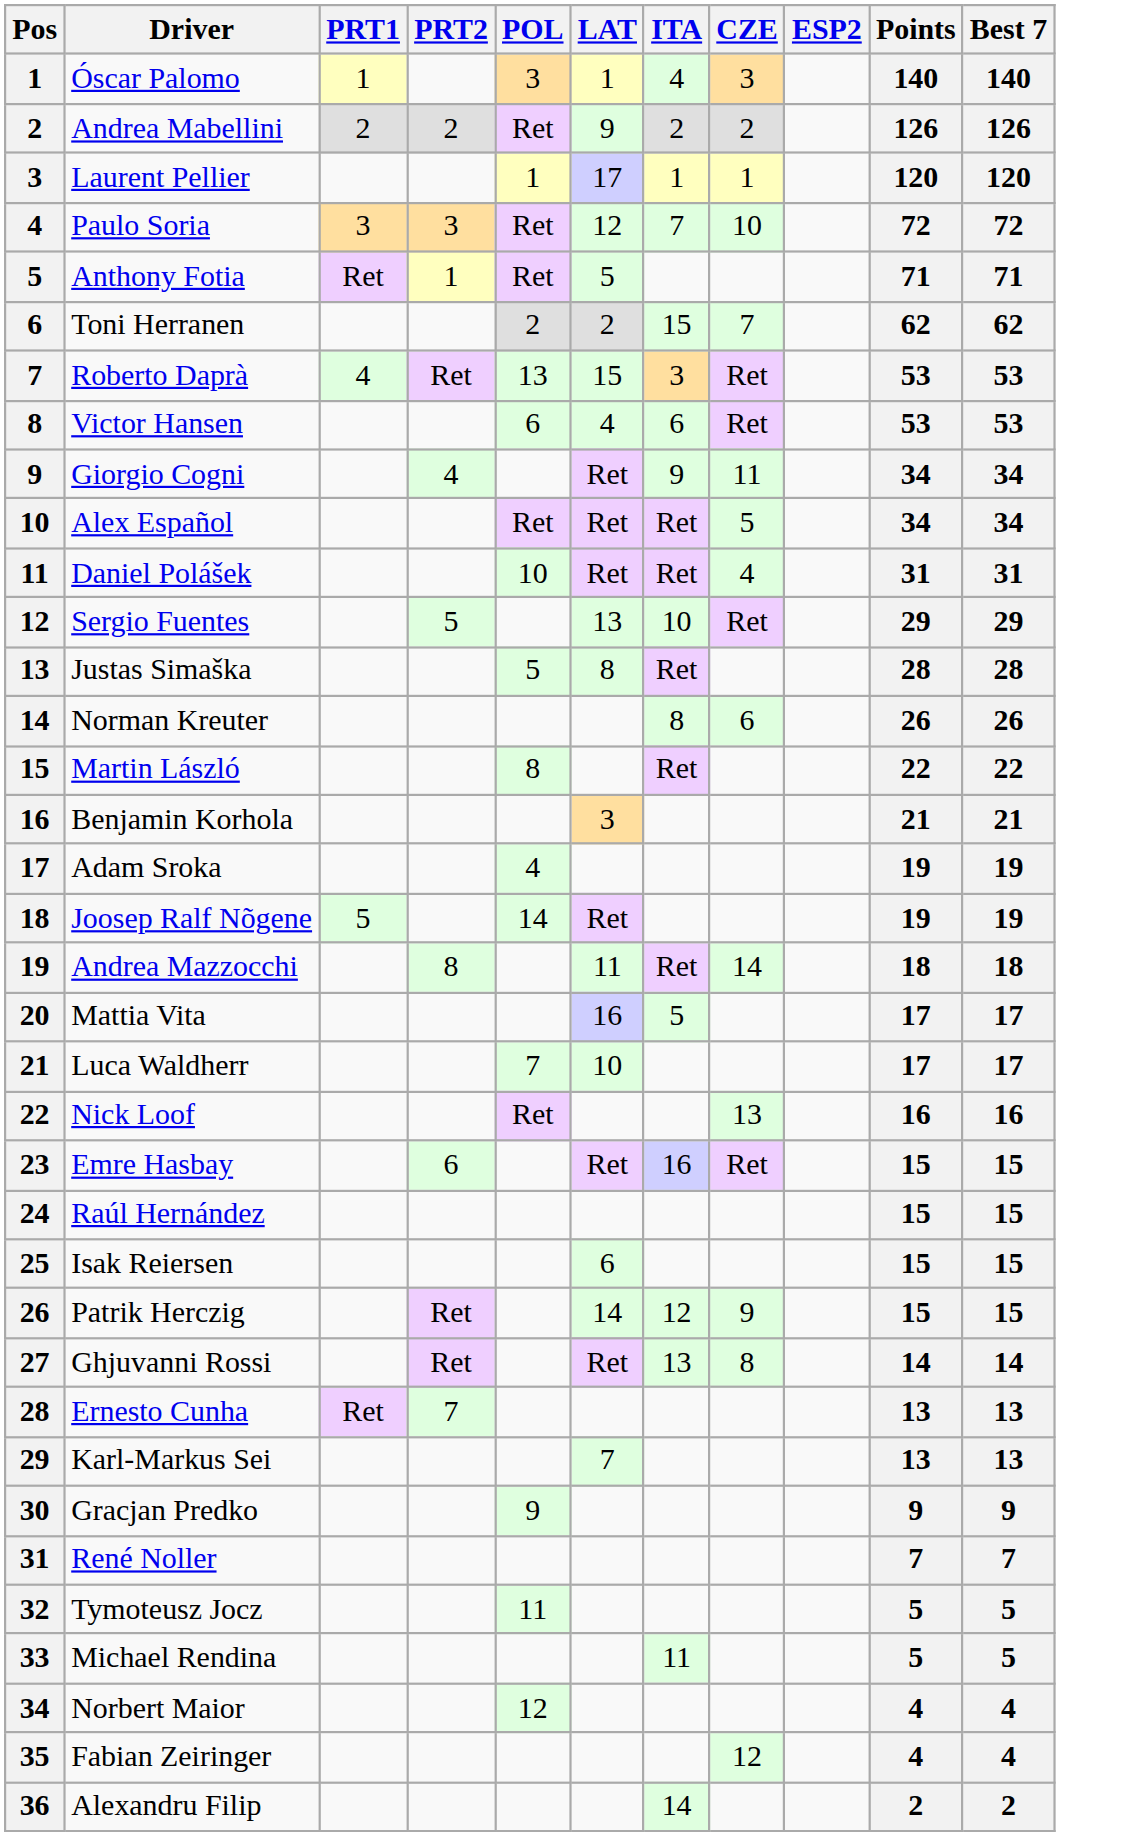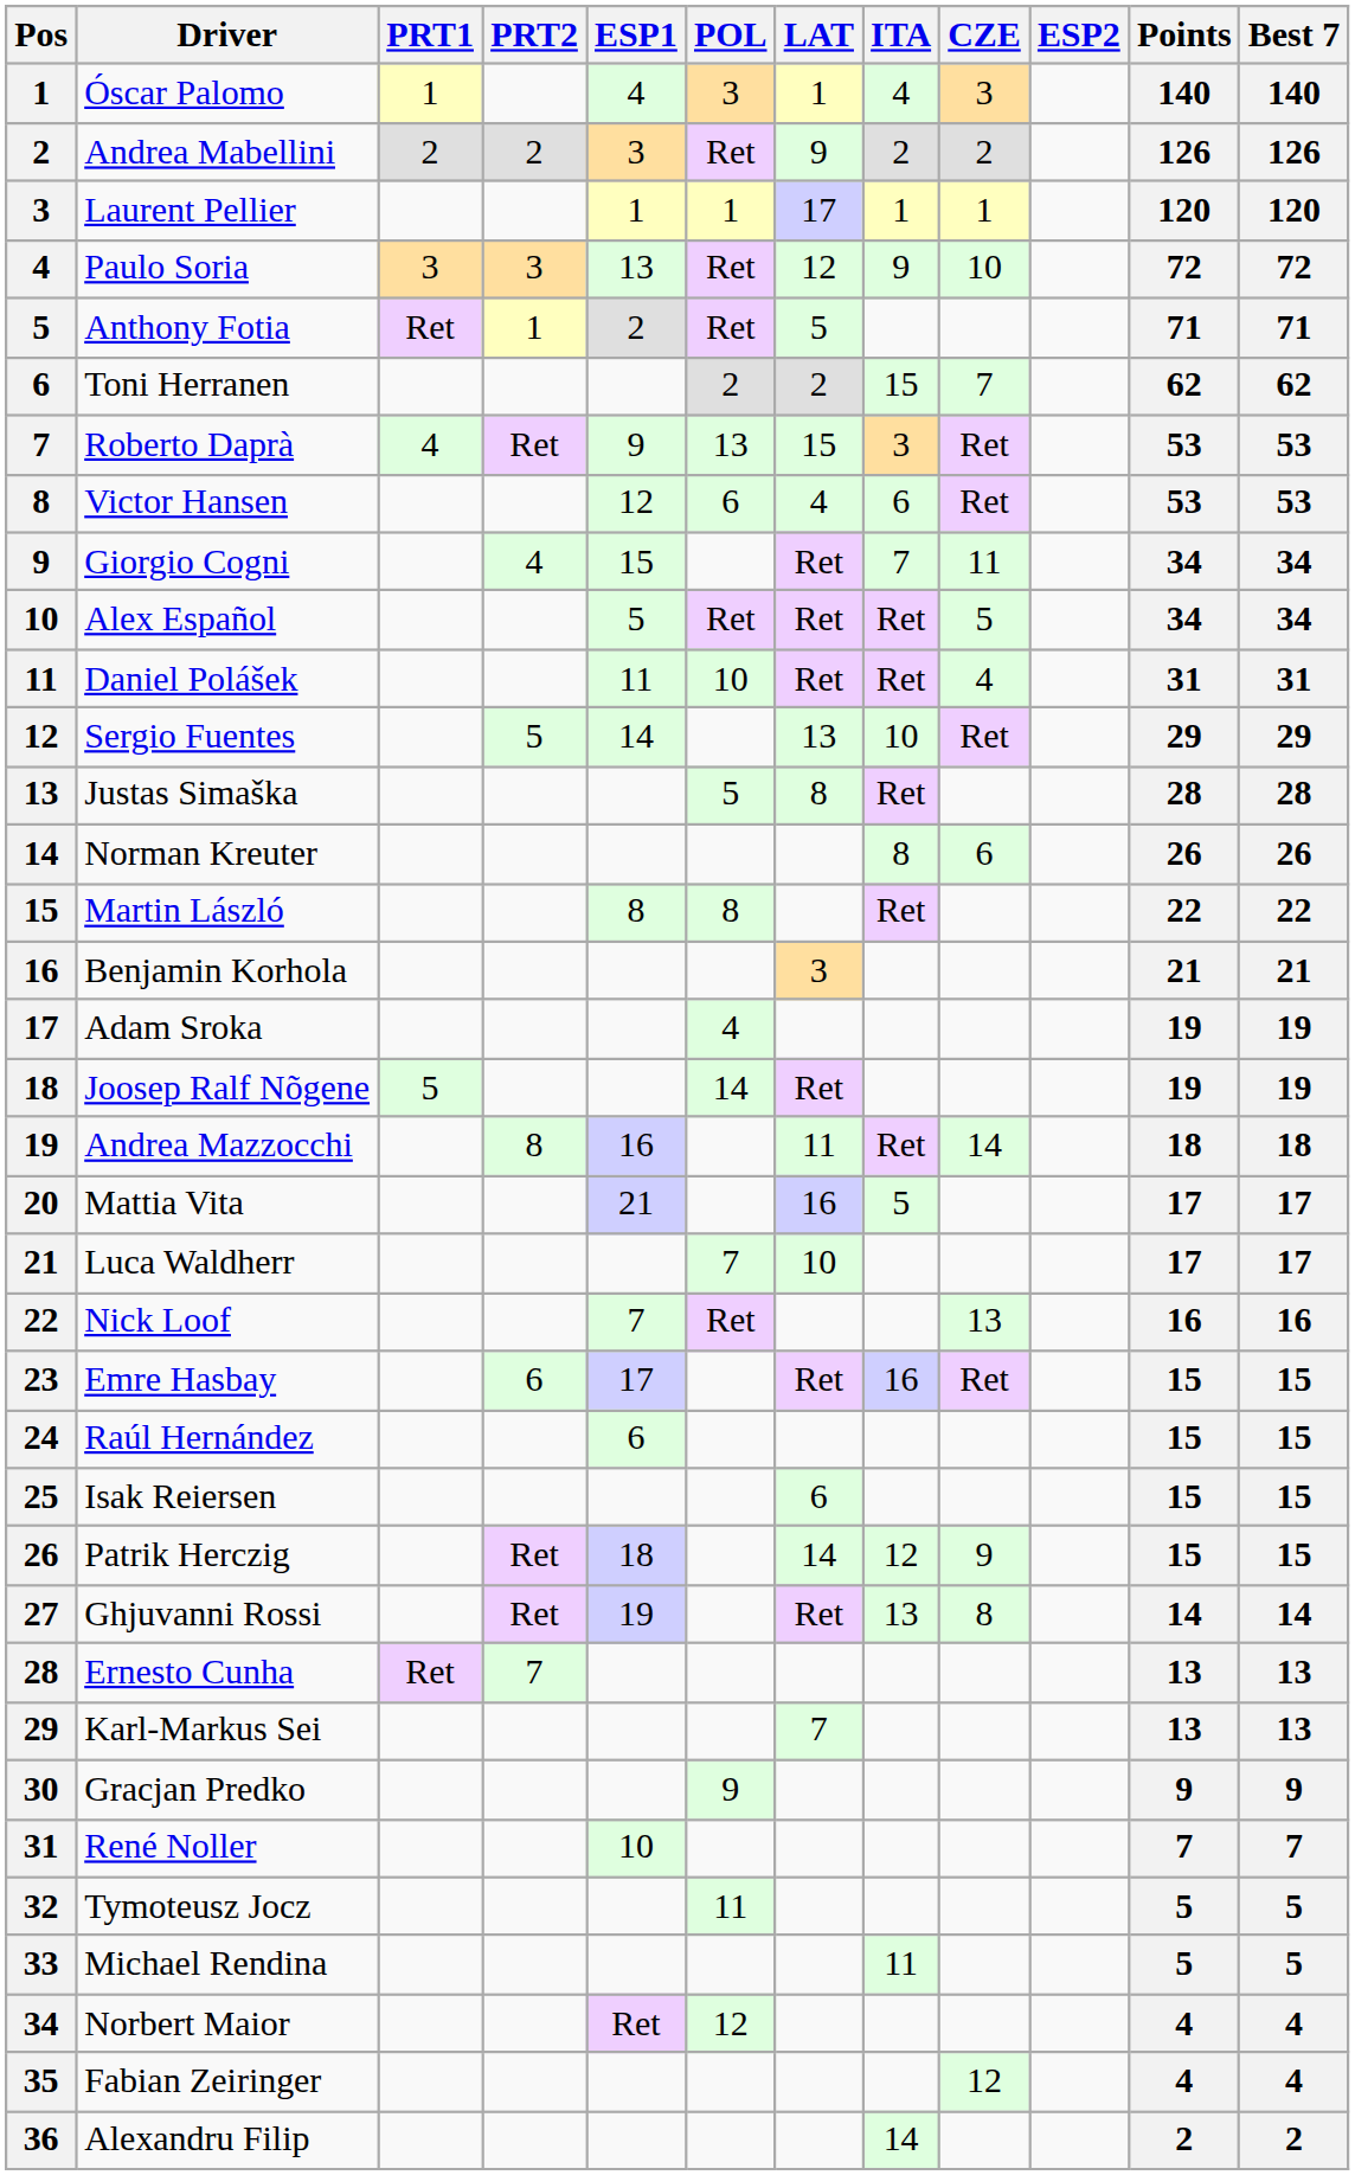+ column: ESP1 | 4 | 3 | 1 | 13 | 2 | 9 | 12 | 15 | 5 | 11 | 14 | 8 | 16 | 21 | 7 | 17 | 6 | 18 | 19 | 10 | Ret
Paulo Soria | ITA: 7 -> 9
Giorgio Cogni | ITA: 9 -> 7
